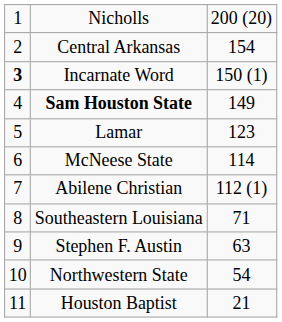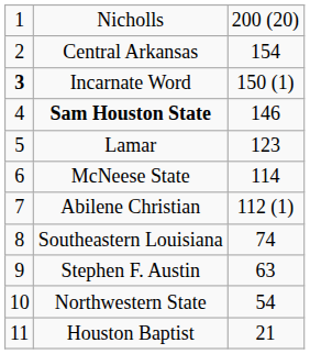Sam Houston State | column 3: 149 -> 146
Southeastern Louisiana | column 3: 71 -> 74
